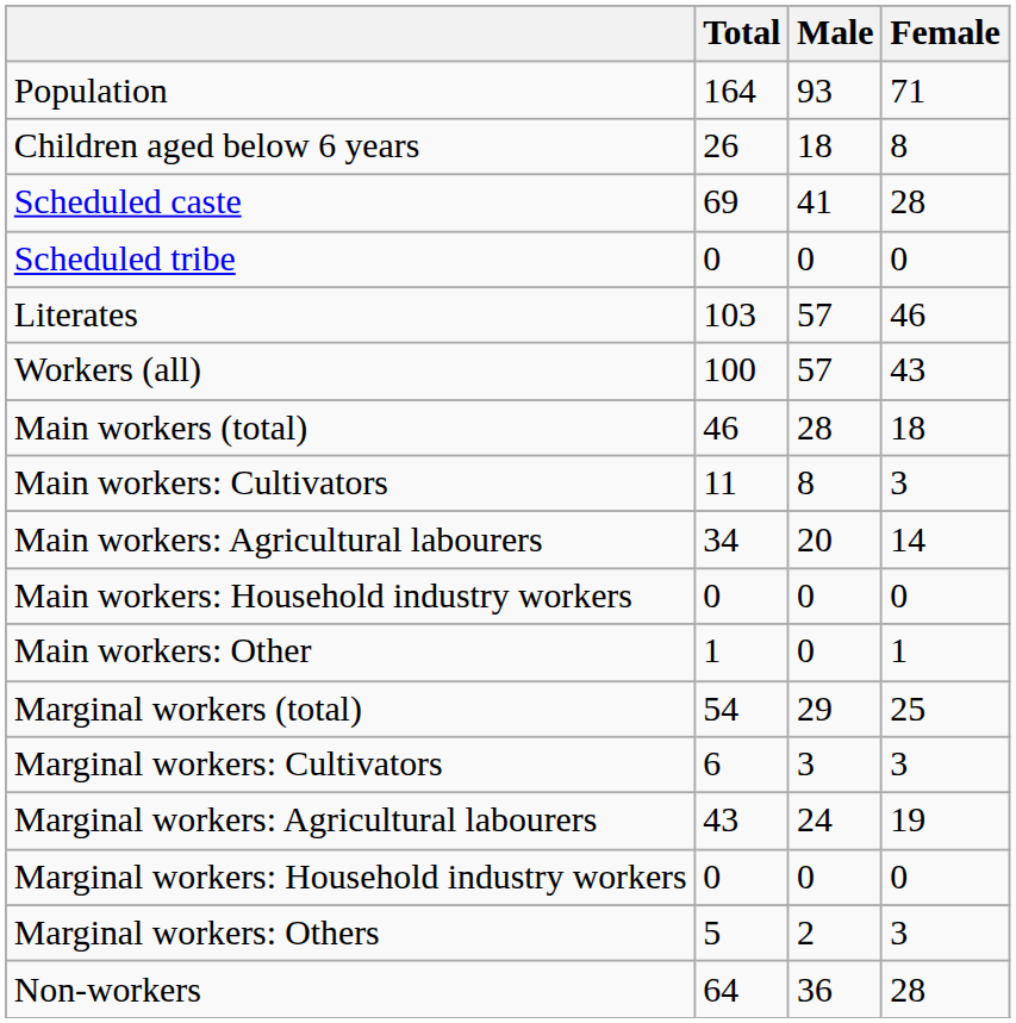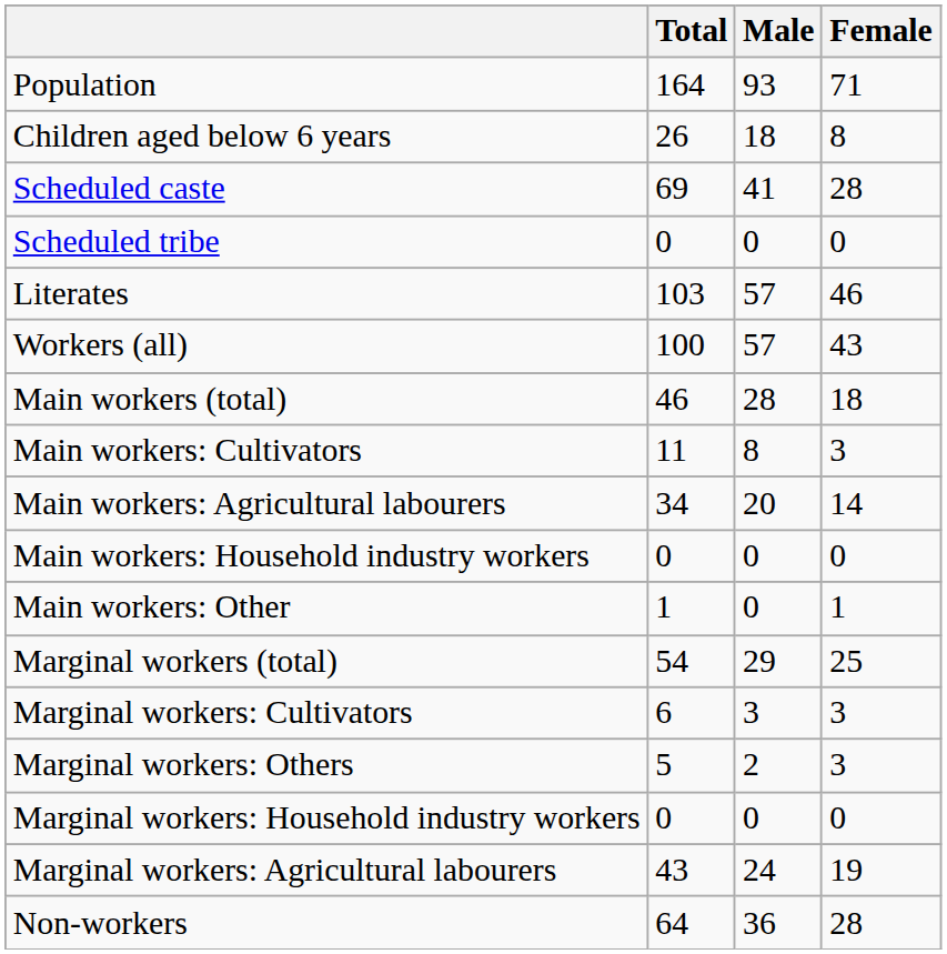rows swapped: Marginal workers: Agricultural labourers <-> Marginal workers: Others
